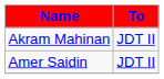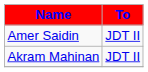rows swapped: Akram Mahinan <-> Amer Saidin
